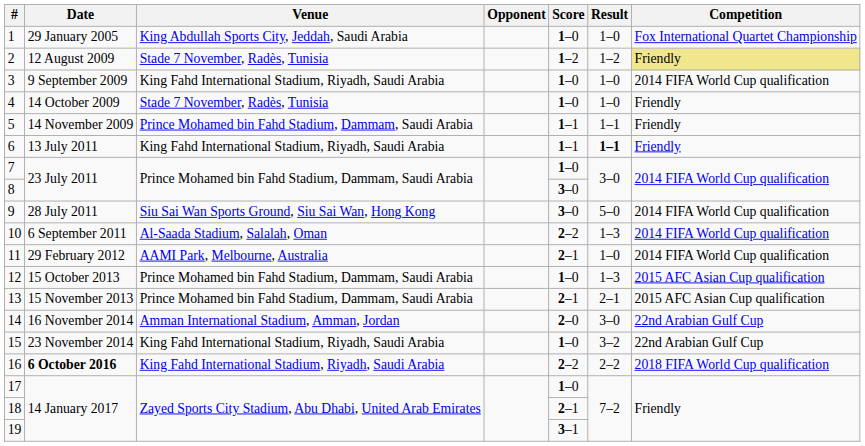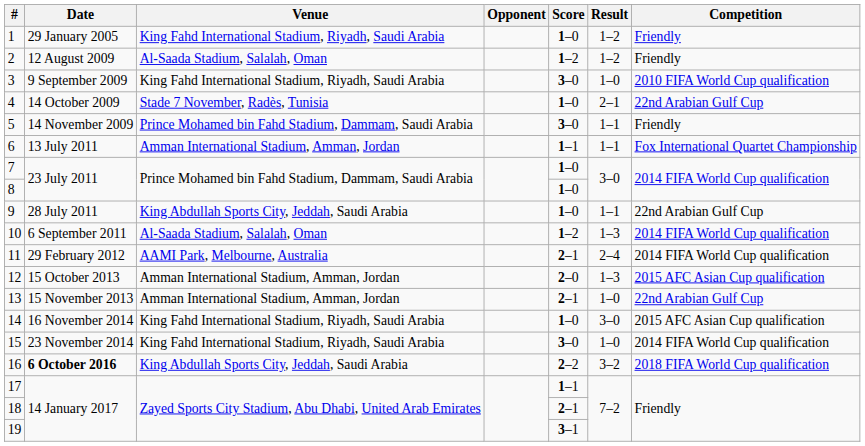1 | Venue: King Abdullah Sports City, Jeddah, Saudi Arabia -> King Fahd International Stadium, Riyadh, Saudi Arabia
1 | Result: 1–0 -> 1–2
1 | Competition: Fox International Quartet Championship -> Friendly
2 | Venue: Stade 7 November, Radès, Tunisia -> Al-Saada Stadium, Salalah, Oman
2 | Competition: khaki background -> no background
3 | Score: 1–0 -> 3–0
3 | Competition: 2014 FIFA World Cup qualification -> 2010 FIFA World Cup qualification
4 | Result: 1–0 -> 2–1
4 | Competition: Friendly -> 22nd Arabian Gulf Cup
5 | Score: 1–1 -> 3–0
6 | Venue: King Fahd International Stadium, Riyadh, Saudi Arabia -> Amman International Stadium, Amman, Jordan
6 | Result: bold -> normal
6 | Competition: Friendly -> Fox International Quartet Championship
8 | Score: 3–0 -> 1–0
9 | Venue: Siu Sai Wan Sports Ground, Siu Sai Wan, Hong Kong -> King Abdullah Sports City, Jeddah, Saudi Arabia
9 | Score: 3–0 -> 1–0
9 | Result: 5–0 -> 1–1
9 | Competition: 2014 FIFA World Cup qualification -> 22nd Arabian Gulf Cup
10 | Score: 2–2 -> 1–2
11 | Result: 1–0 -> 2–4
12 | Venue: Prince Mohamed bin Fahd Stadium, Dammam, Saudi Arabia -> Amman International Stadium, Amman, Jordan
12 | Score: 1–0 -> 2–0
13 | Venue: Prince Mohamed bin Fahd Stadium, Dammam, Saudi Arabia -> Amman International Stadium, Amman, Jordan
13 | Result: 2–1 -> 1–0
13 | Competition: 2015 AFC Asian Cup qualification -> 22nd Arabian Gulf Cup
14 | Venue: Amman International Stadium, Amman, Jordan -> King Fahd International Stadium, Riyadh, Saudi Arabia
14 | Score: 2–0 -> 1–0
14 | Competition: 22nd Arabian Gulf Cup -> 2015 AFC Asian Cup qualification
15 | Score: 1–0 -> 3–0
15 | Result: 3–2 -> 1–0
15 | Competition: 22nd Arabian Gulf Cup -> 2014 FIFA World Cup qualification
16 | Venue: King Fahd International Stadium, Riyadh, Saudi Arabia -> King Abdullah Sports City, Jeddah, Saudi Arabia
16 | Result: 2–2 -> 3–2
17 | Score: 1–0 -> 1–1
